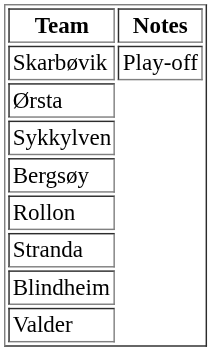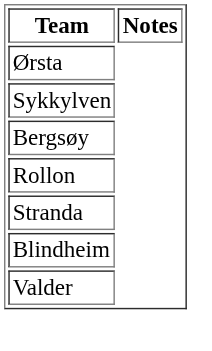- row: Skarbøvik | Play-off
